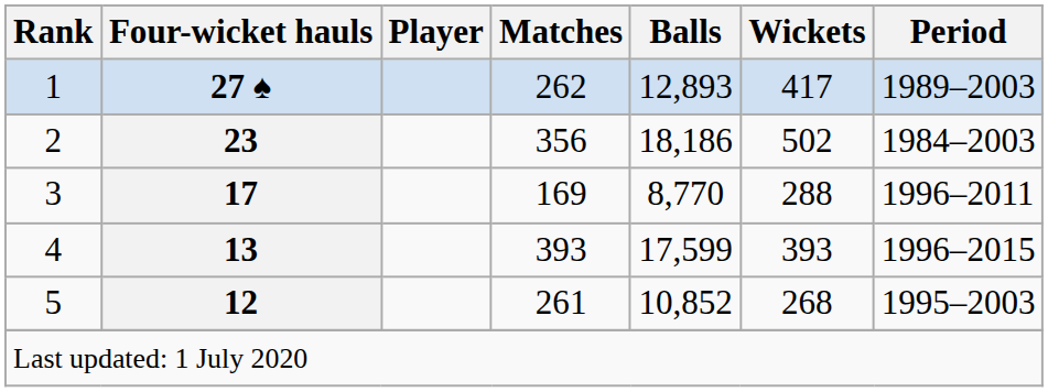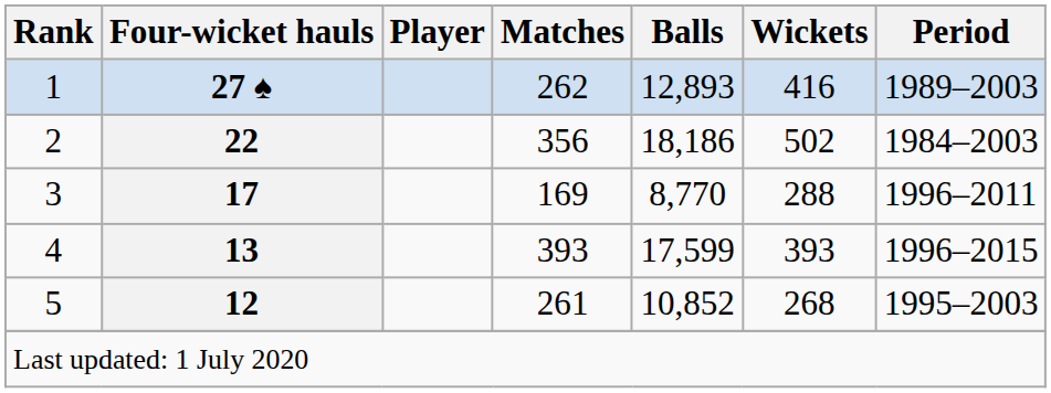1 | Wickets: 417 -> 416
2 | Four-wicket hauls: 23 -> 22
